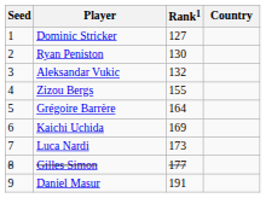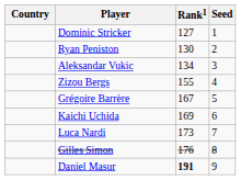columns swapped: Country <-> Seed
Aleksandar Vukic | Rank1: 132 -> 134
Grégoire Barrère | Rank1: 164 -> 167
Gilles Simon | Rank1: 177 -> 176
Daniel Masur | Rank1: normal -> bold
